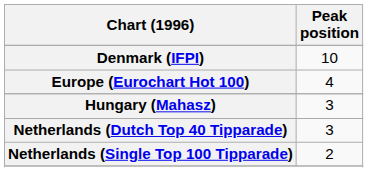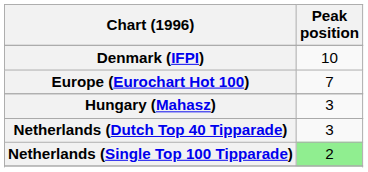Europe (Eurochart Hot 100) | Peak position: 4 -> 7
Netherlands (Single Top 100 Tipparade) | Peak position: no background -> lightgreen background
